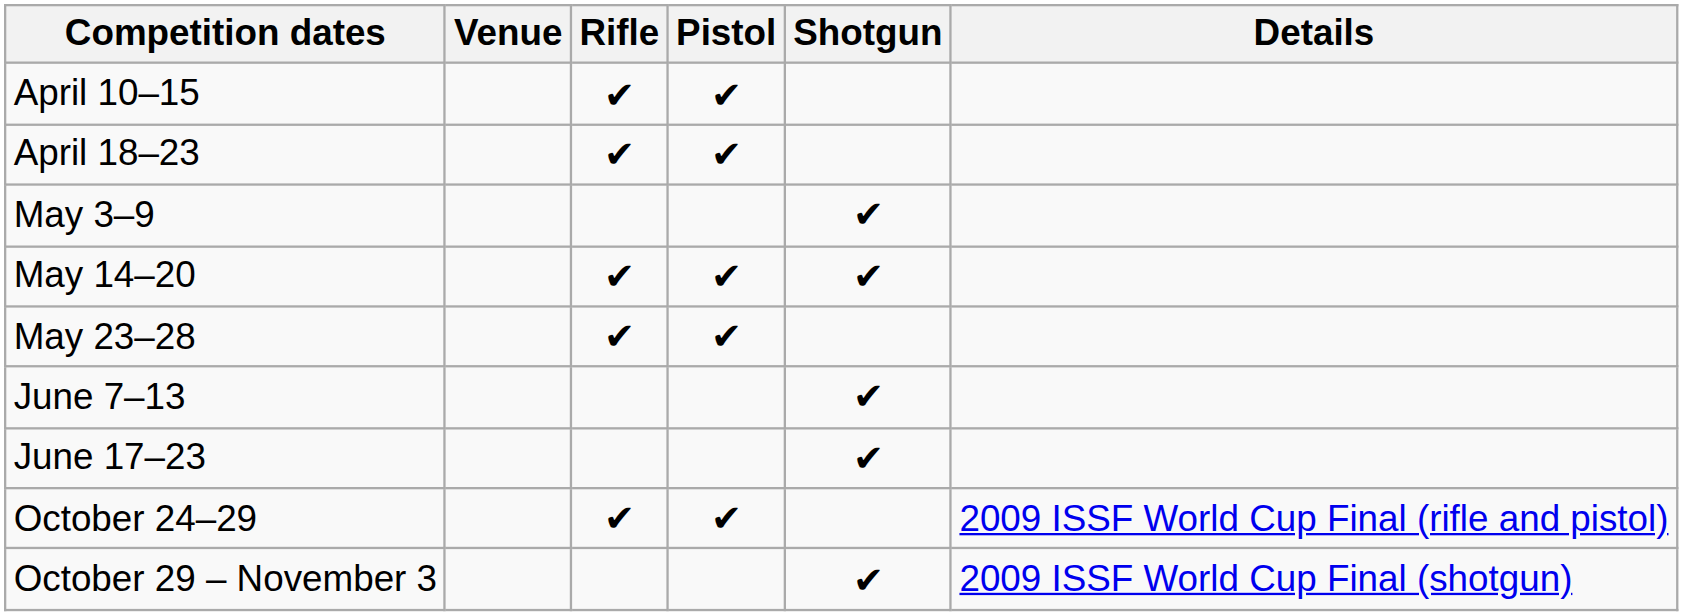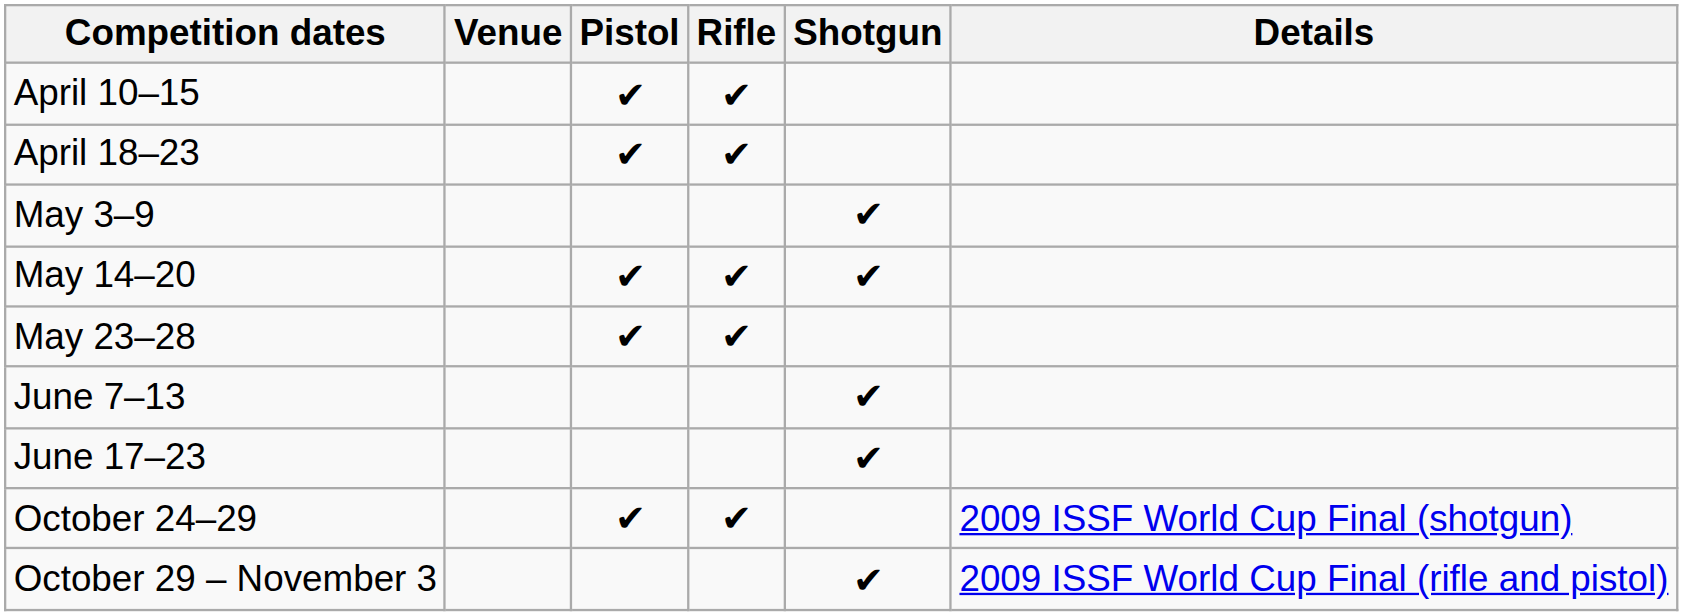columns swapped: Rifle <-> Pistol
October 24–29 | Details: 2009 ISSF World Cup Final (rifle and pistol) -> 2009 ISSF World Cup Final (shotgun)
October 29 – November 3 | Details: 2009 ISSF World Cup Final (shotgun) -> 2009 ISSF World Cup Final (rifle and pistol)
